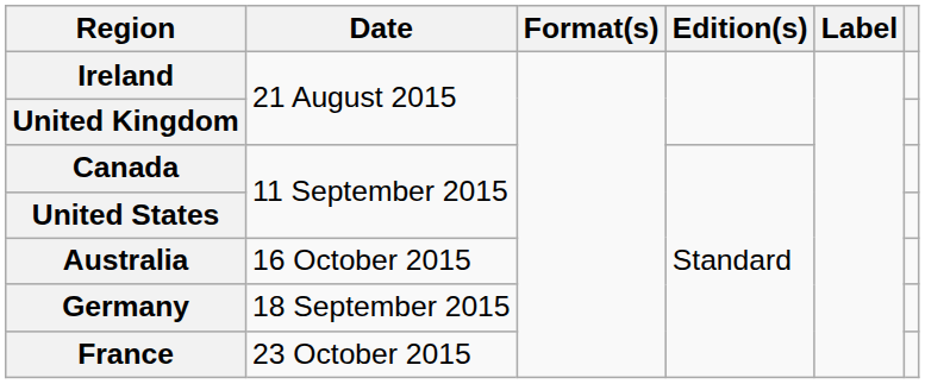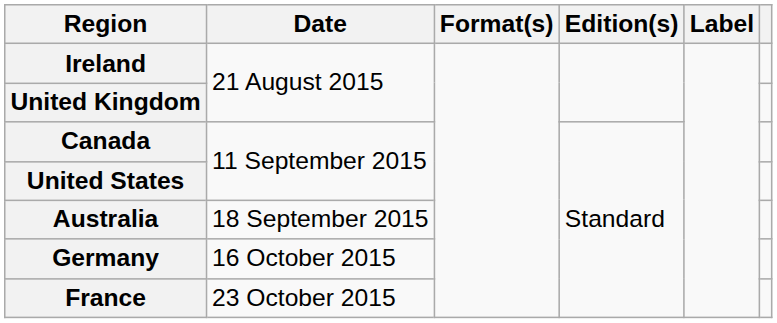Australia | Date: 16 October 2015 -> 18 September 2015
Germany | Date: 18 September 2015 -> 16 October 2015
